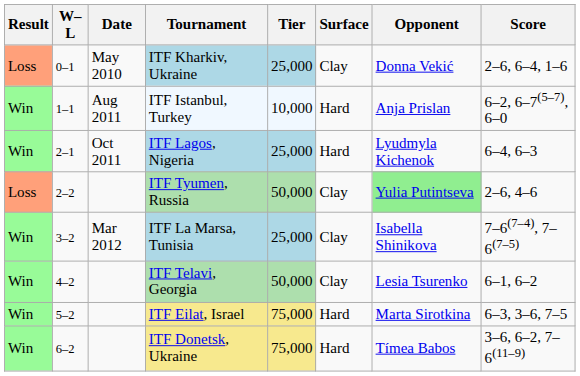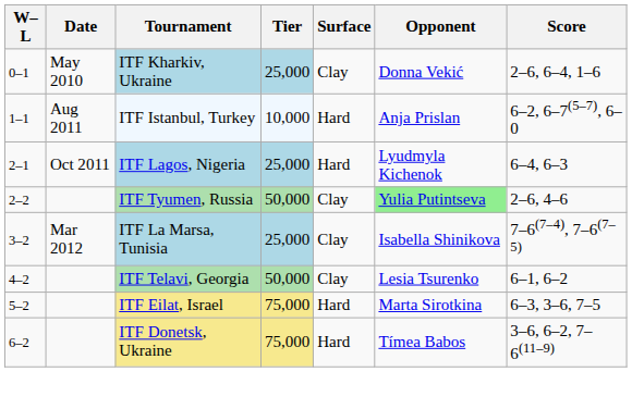- column: Result | Loss | Win | Win | Loss | Win | Win | Win | Win
